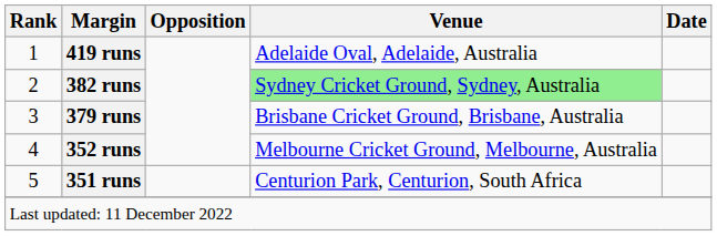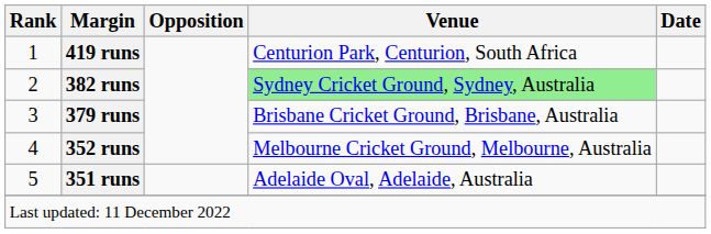419 runs | Venue: Adelaide Oval, Adelaide, Australia -> Centurion Park, Centurion, South Africa
351 runs | Venue: Centurion Park, Centurion, South Africa -> Adelaide Oval, Adelaide, Australia
